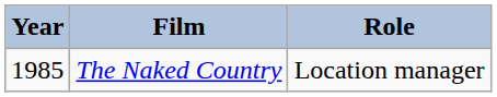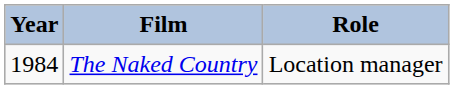The Naked Country | Year: 1985 -> 1984
